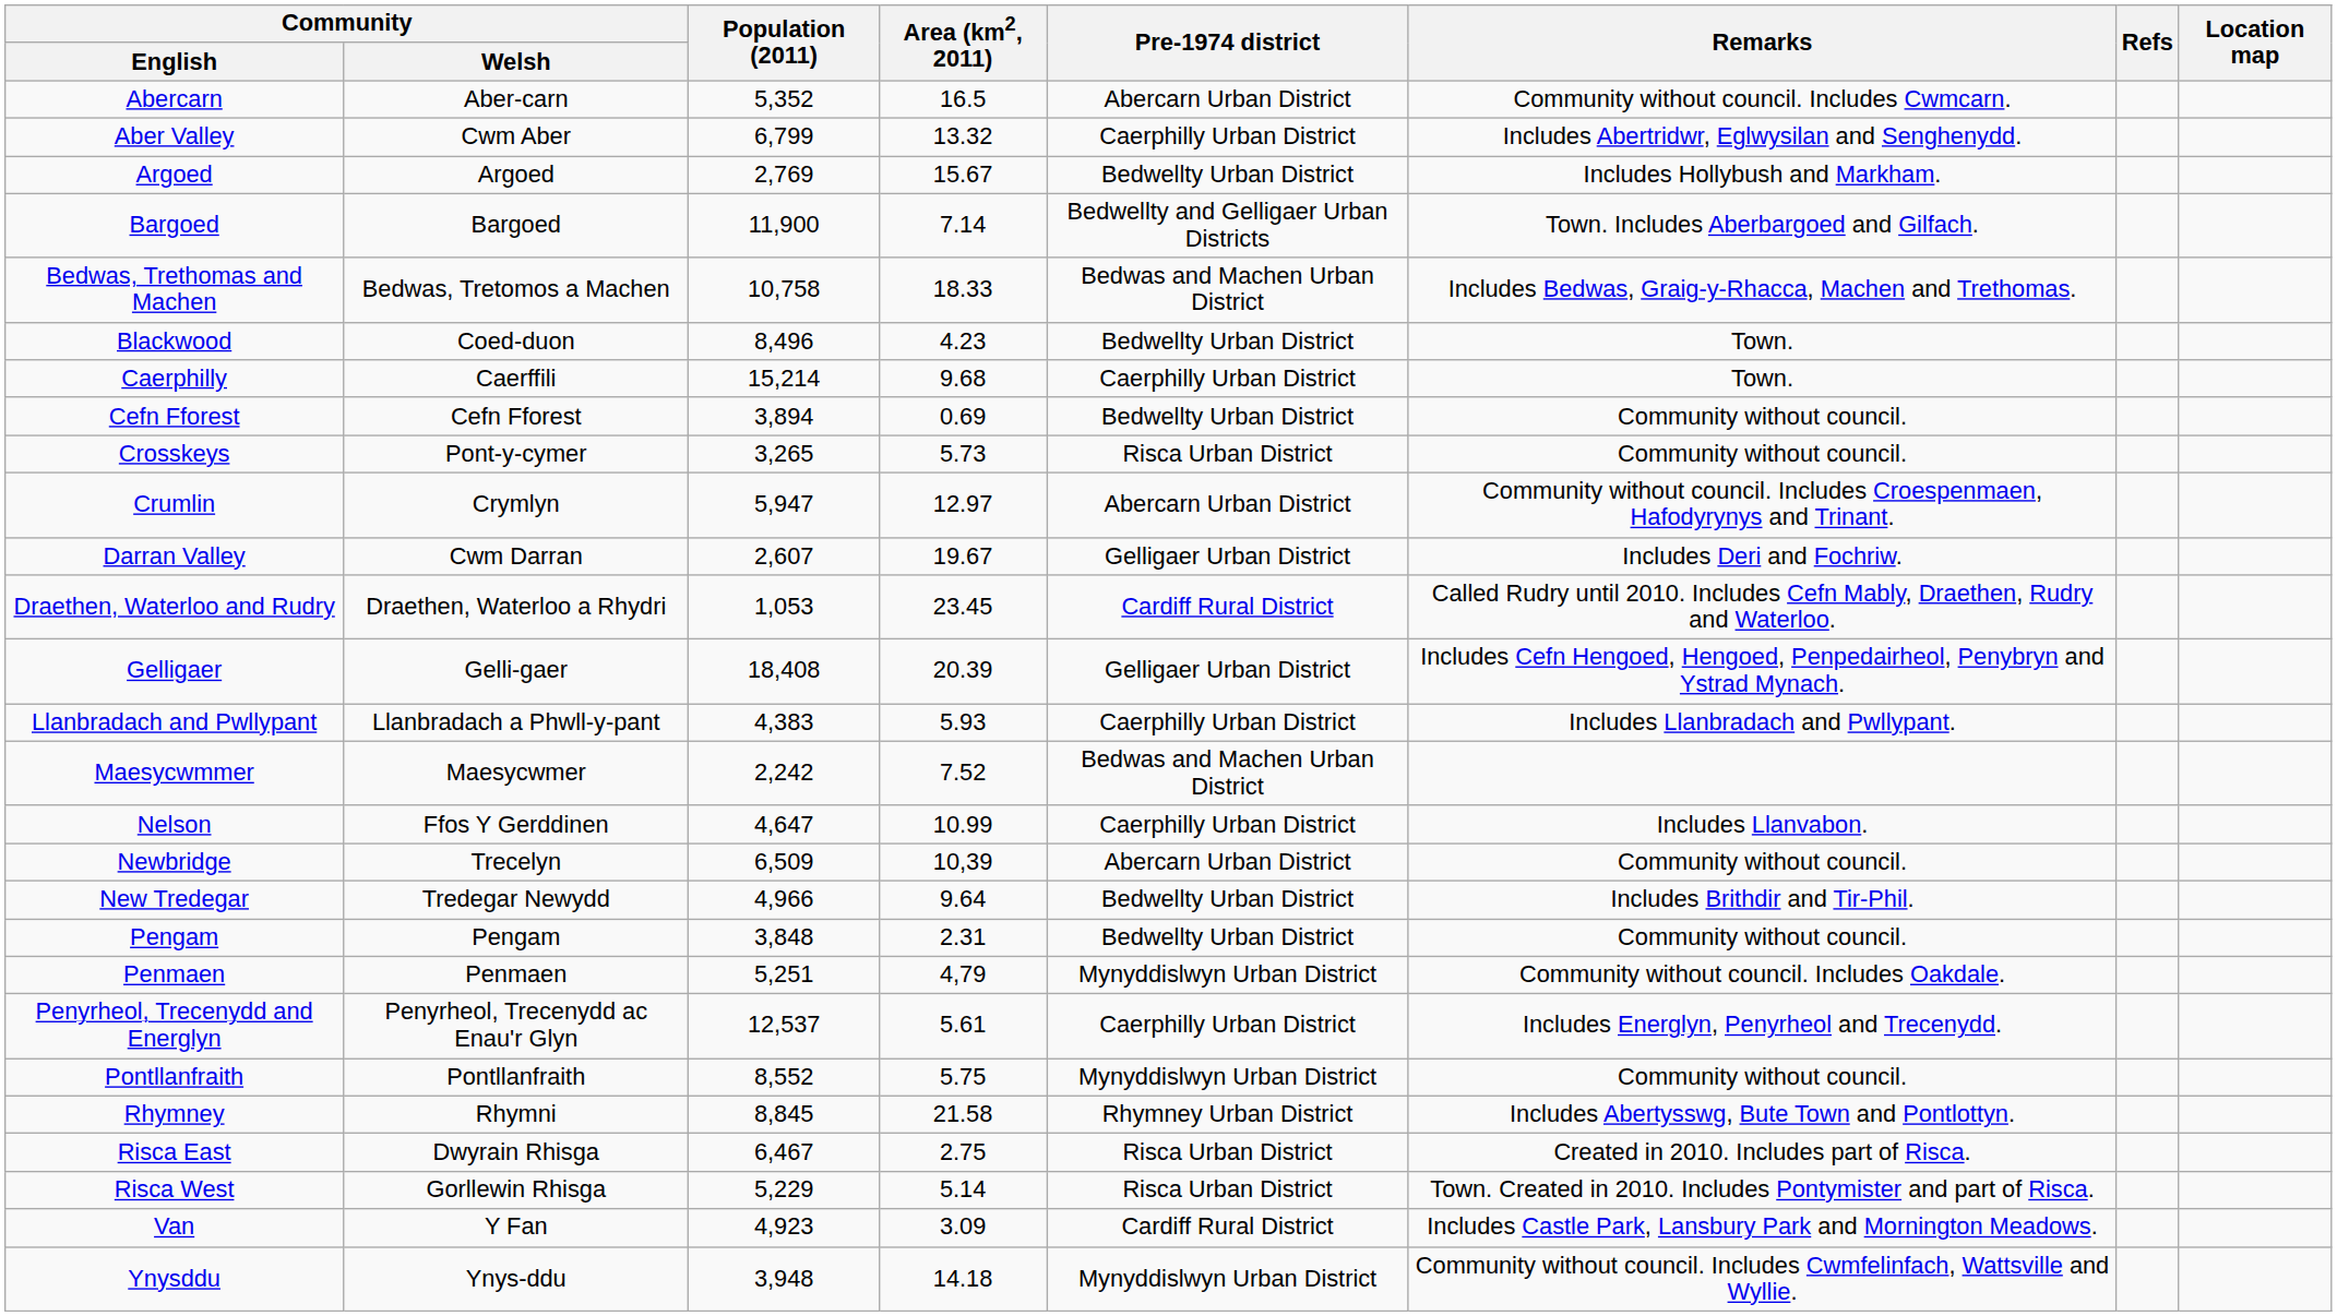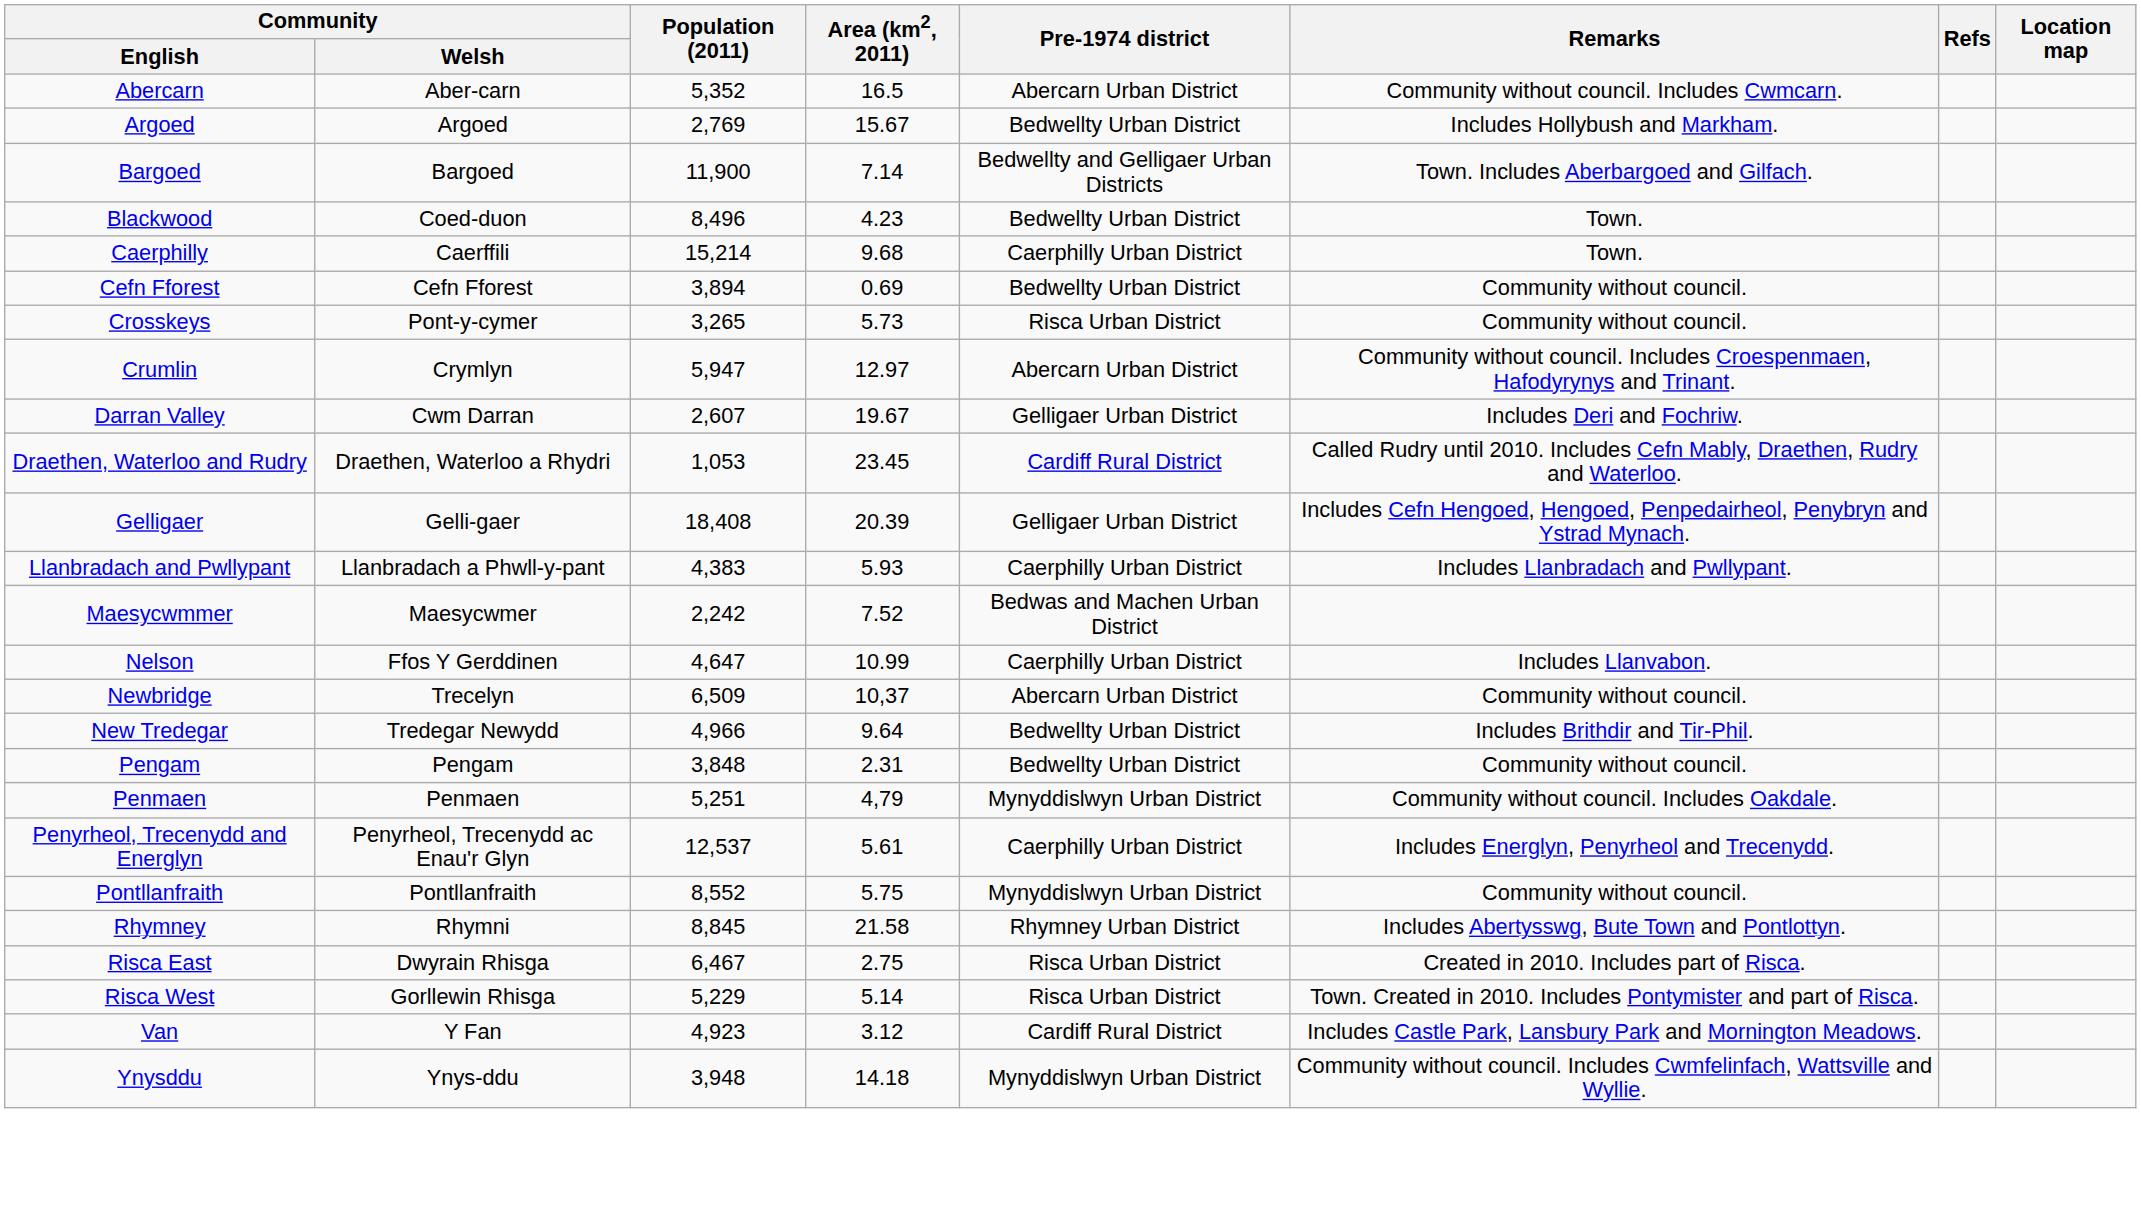- row: Aber Valley | Cwm Aber | 6,799 | 13.32 | Caerphilly Urban District | Includes Abertridwr, Eglwysilan and Senghenydd.
- row: Bedwas, Trethomas and Machen | Bedwas, Tretomos a Machen | 10,758 | 18.33 | Bedwas and Machen Urban District | Includes Bedwas, Graig-y-Rhacca, Machen and Trethomas.
Newbridge | Area (km2, 2011): 10,39 -> 10,37
Van | Area (km2, 2011): 3.09 -> 3.12
